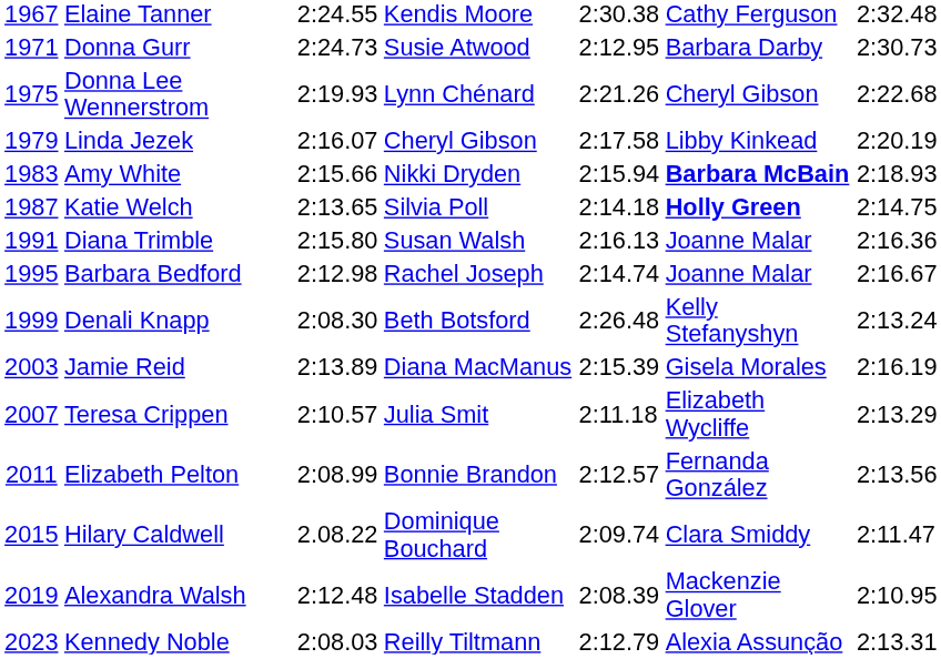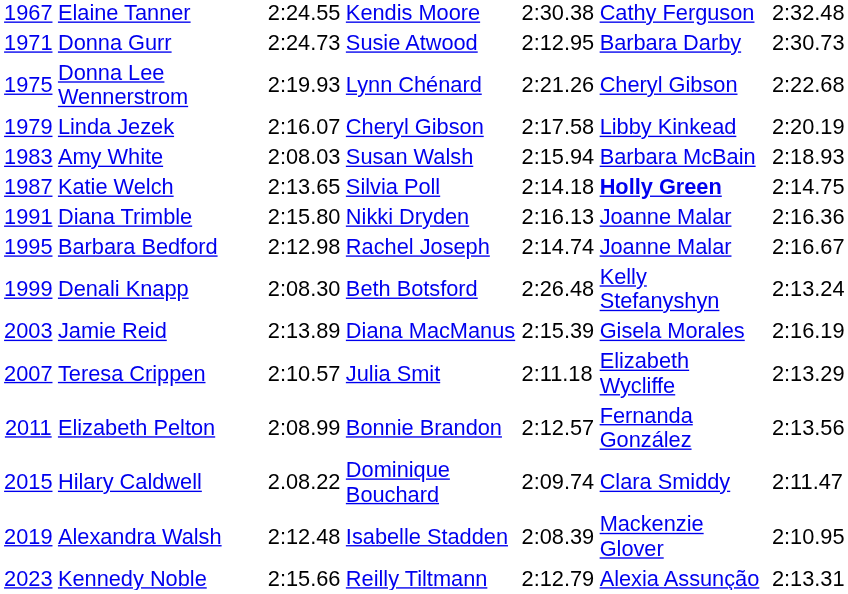Amy White | column 3: 2:15.66 -> 2:08.03
Amy White | column 4: Nikki Dryden -> Susan Walsh
Amy White | column 6: bold -> normal
Diana Trimble | column 4: Susan Walsh -> Nikki Dryden
Kennedy Noble | column 3: 2:08.03 -> 2:15.66
